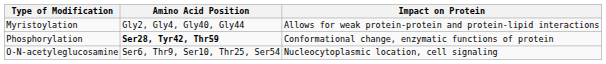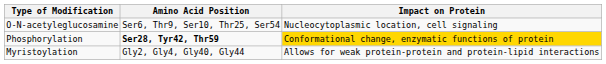rows swapped: O-N-acetyleglucosamine <-> Myristoylation
Phosphorylation | Impact on Protein: no background -> gold background
